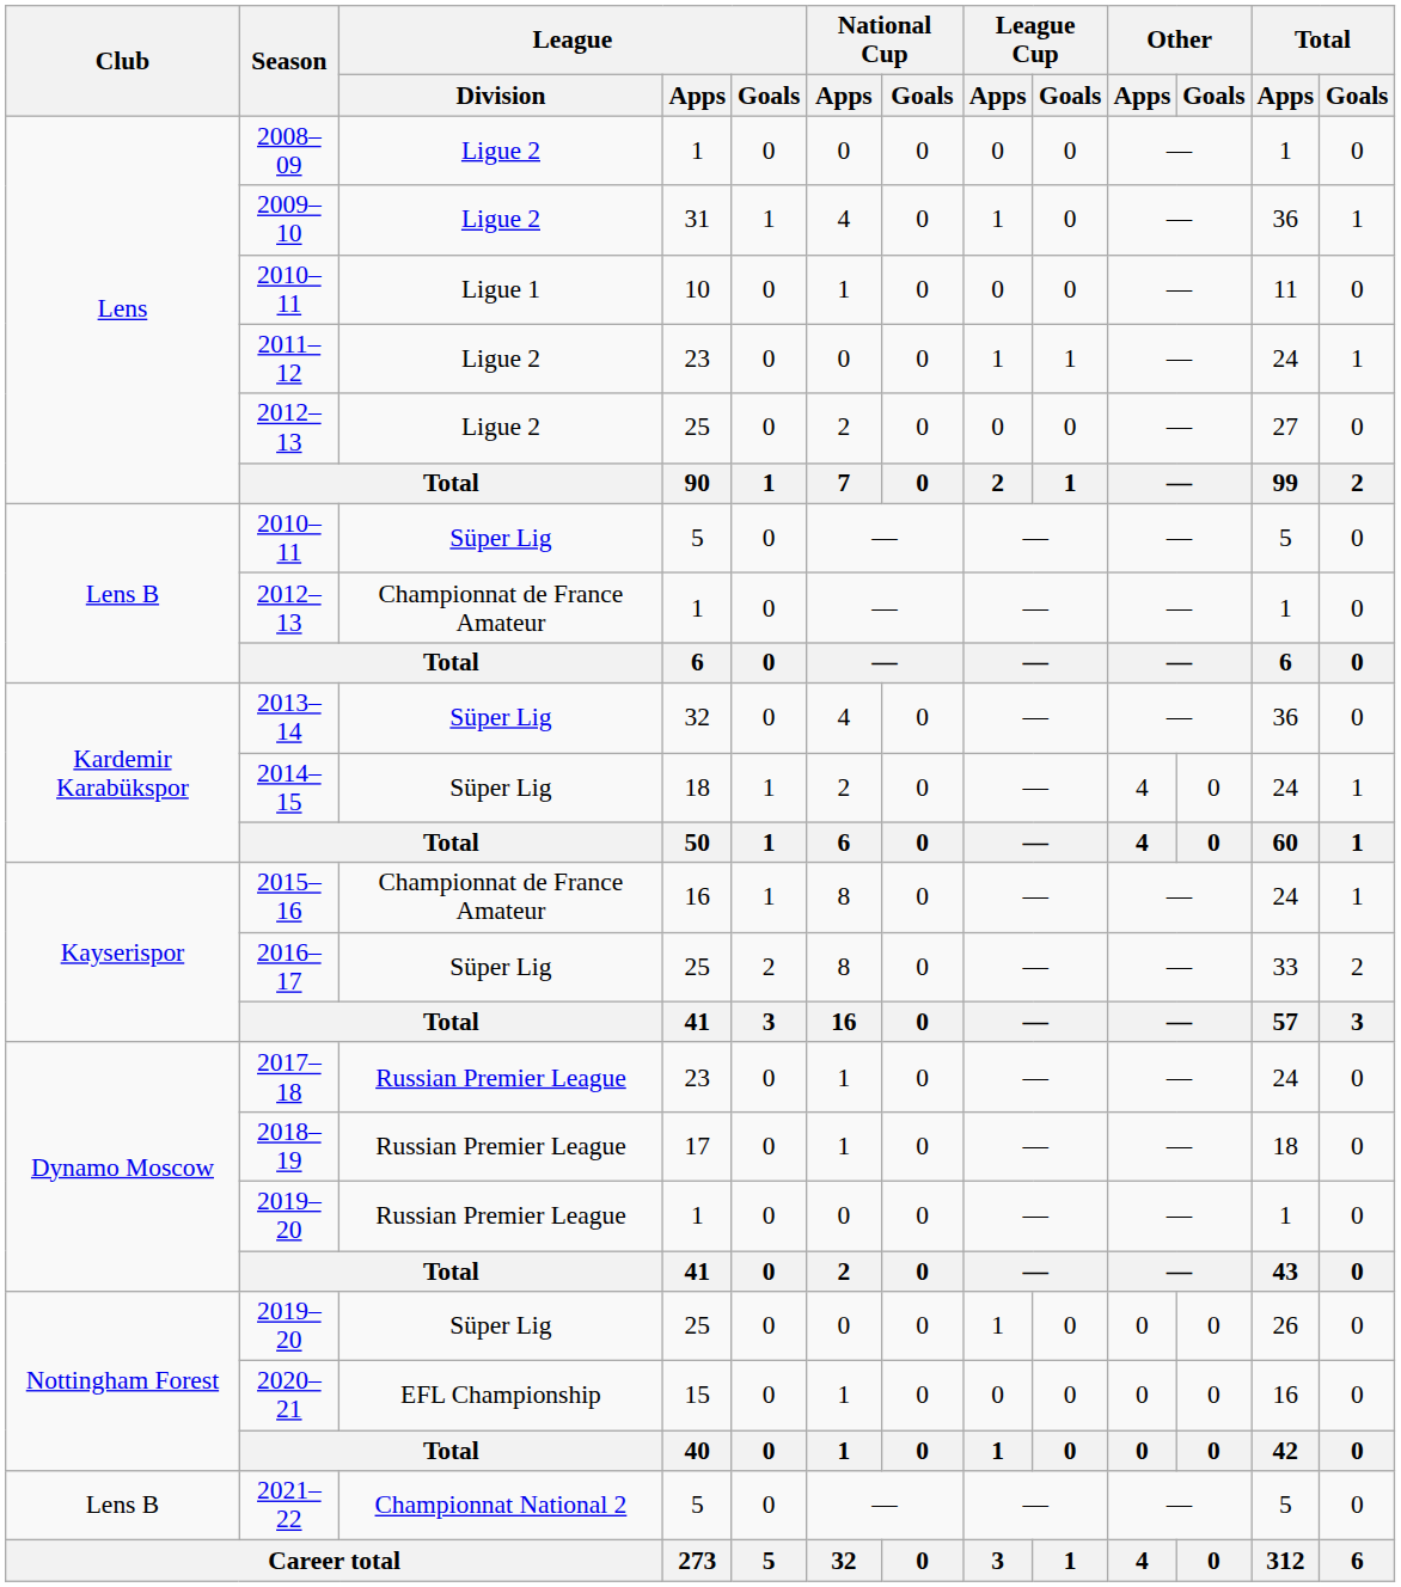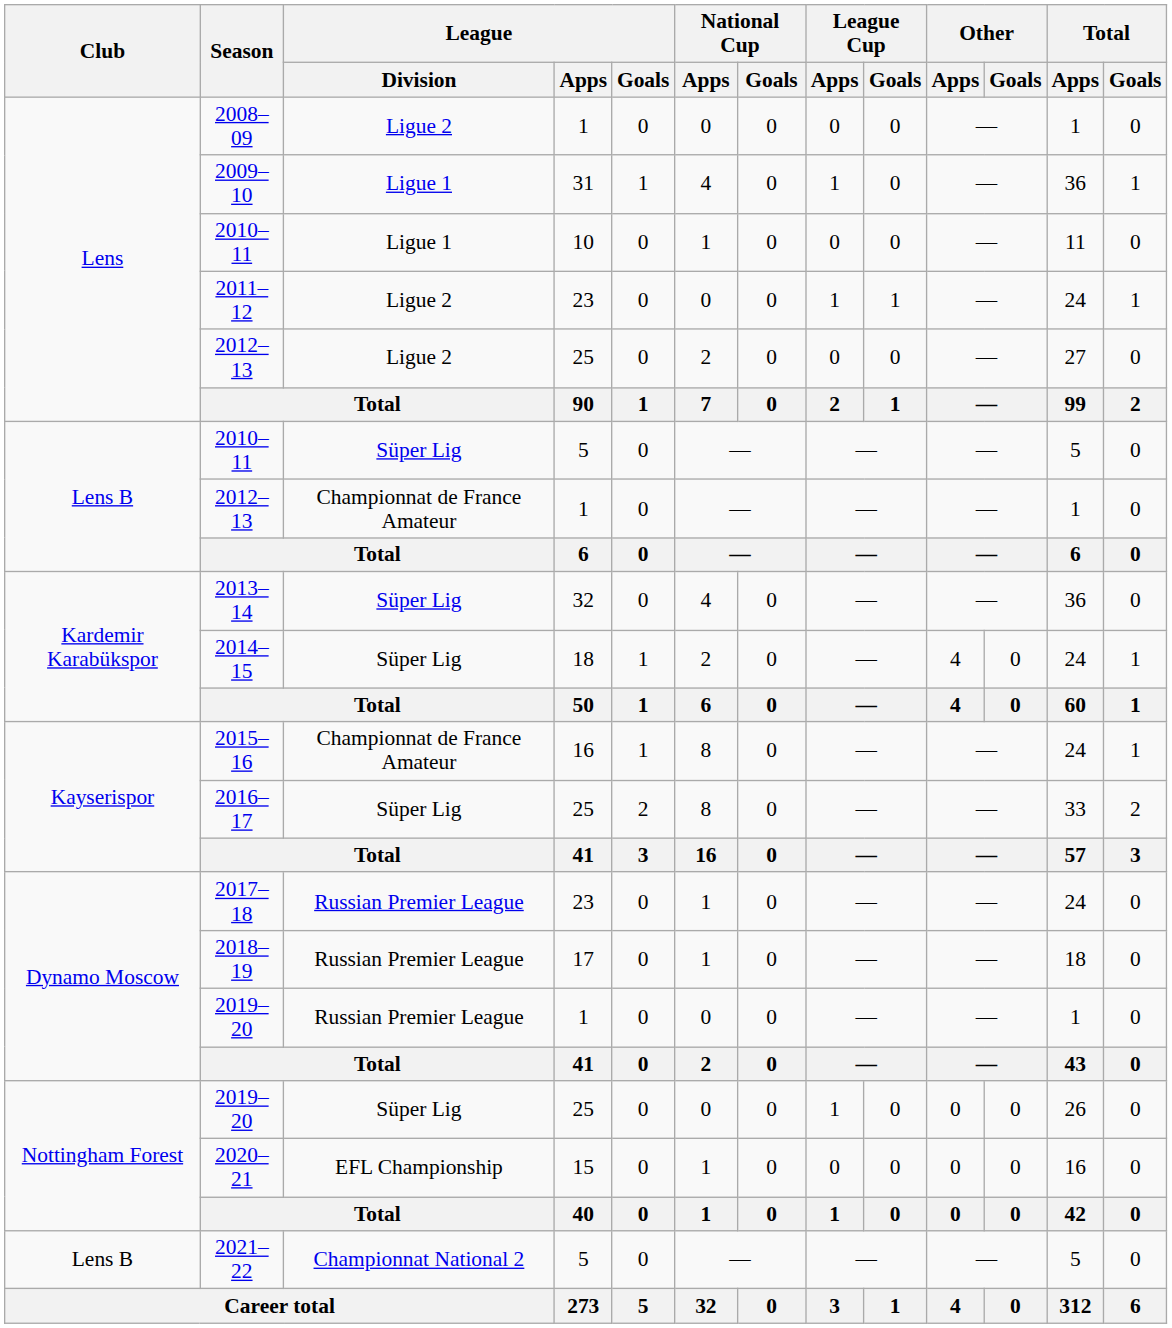2009–10 | League / Division: Ligue 2 -> Ligue 1
